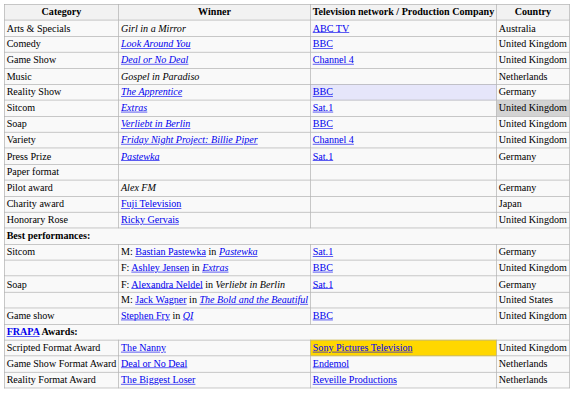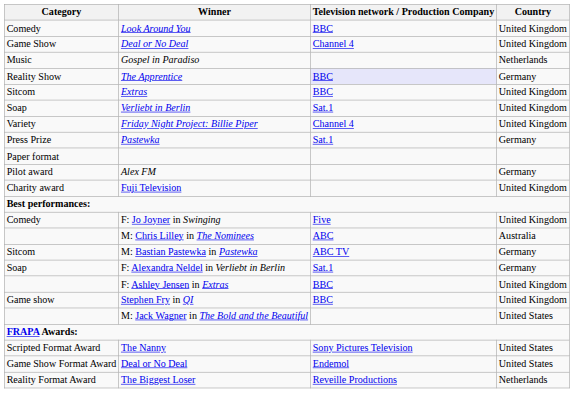- row: Arts & Specials | Girl in a Mirror | ABC TV | Australia
Extras | Television network / Production Company: Sat.1 -> BBC
Extras | Country: lightgrey background -> no background
Verliebt in Berlin | Television network / Production Company: BBC -> Sat.1
Fuji Television | Country: Japan -> United Kingdom
- row: Honorary Rose | Ricky Gervais | United Kingdom
+ row: Comedy | F: Jo Joyner in Swinging | Five | United Kingdom
+ row: M: Chris Lilley in The Nominees | ABC | Australia
M: Bastian Pastewka in Pastewka | Television network / Production Company: Sat.1 -> ABC TV
rows swapped: F: Ashley Jensen in Extras <-> F: Alexandra Neldel in Verliebt in Berlin
rows swapped: M: Jack Wagner in The Bold and the Beautiful <-> Stephen Fry in QI
The Nanny | Television network / Production Company: gold background -> no background
The Nanny | Country: United Kingdom -> United States
Game Show Format Award / Deal or No Deal | Country: Netherlands -> United States
